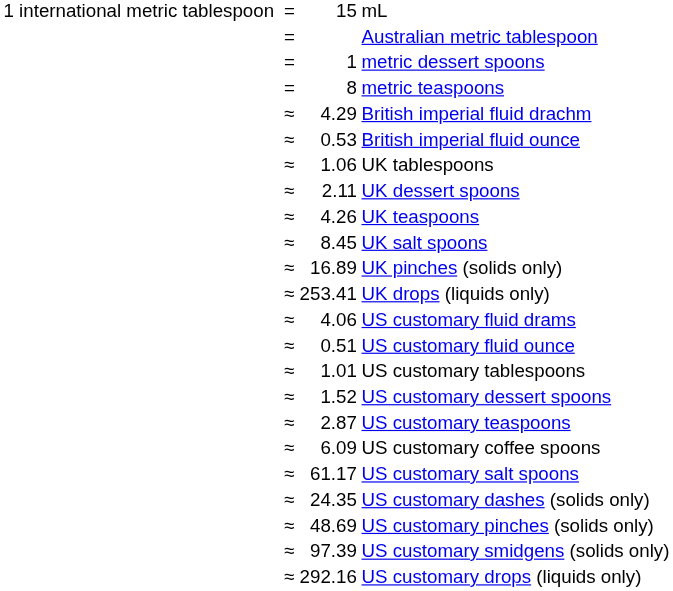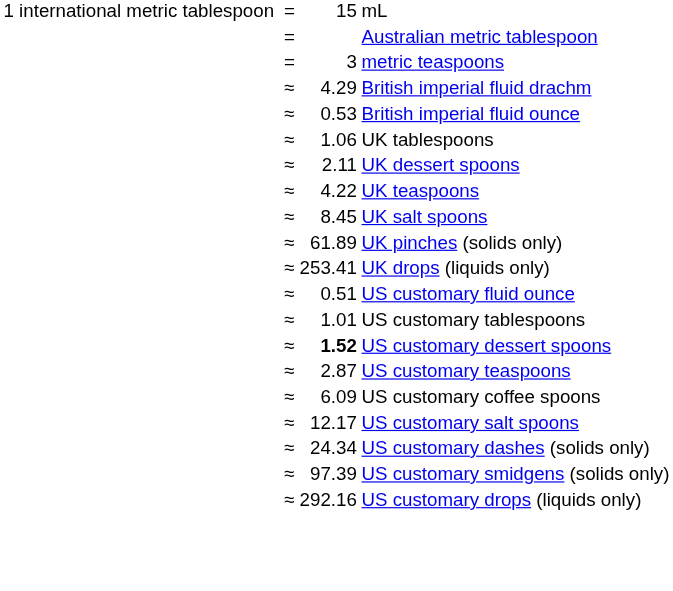- row: = | 1 | metric dessert spoons
metric teaspoons | column 3: 8 -> 3
UK teaspoons | column 3: 4.26 -> 4.22
UK pinches (solids only) | column 3: 16.89 -> 61.89
- row: ≈ | 4.06 | US customary fluid drams
US customary dessert spoons | column 3: normal -> bold
US customary salt spoons | column 3: 61.17 -> 12.17
US customary dashes (solids only) | column 3: 24.35 -> 24.34
- row: ≈ | 48.69 | US customary pinches (solids only)
